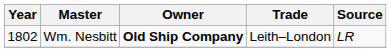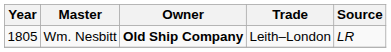Wm. Nesbitt | Year: 1802 -> 1805
